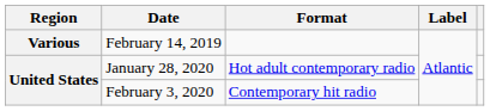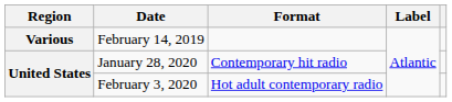January 28, 2020 | Format: Hot adult contemporary radio -> Contemporary hit radio
February 3, 2020 | Format: Contemporary hit radio -> Hot adult contemporary radio
